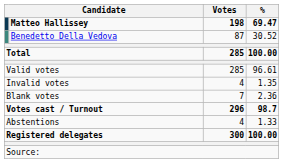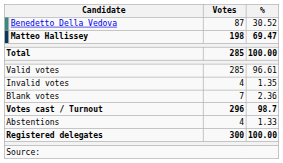rows swapped: Matteo Hallissey <-> Benedetto Della Vedova
